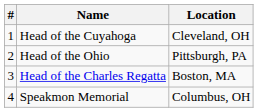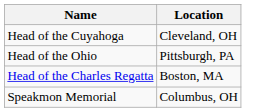- column: # | 1 | 2 | 3 | 4
